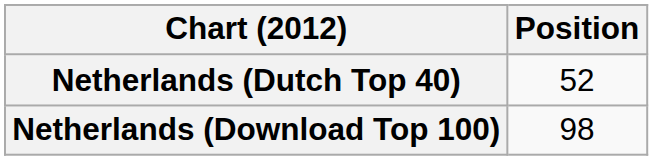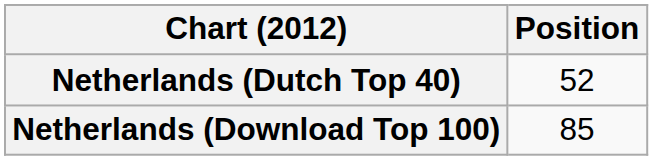Netherlands (Download Top 100) | Position: 98 -> 85
